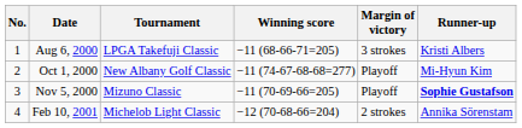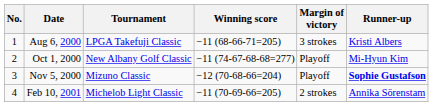Nov 5, 2000 | Winning score: −11 (70-69-66=205) -> −12 (70-68-66=204)
Feb 10, 2001 | Winning score: −12 (70-68-66=204) -> −11 (70-69-66=205)
